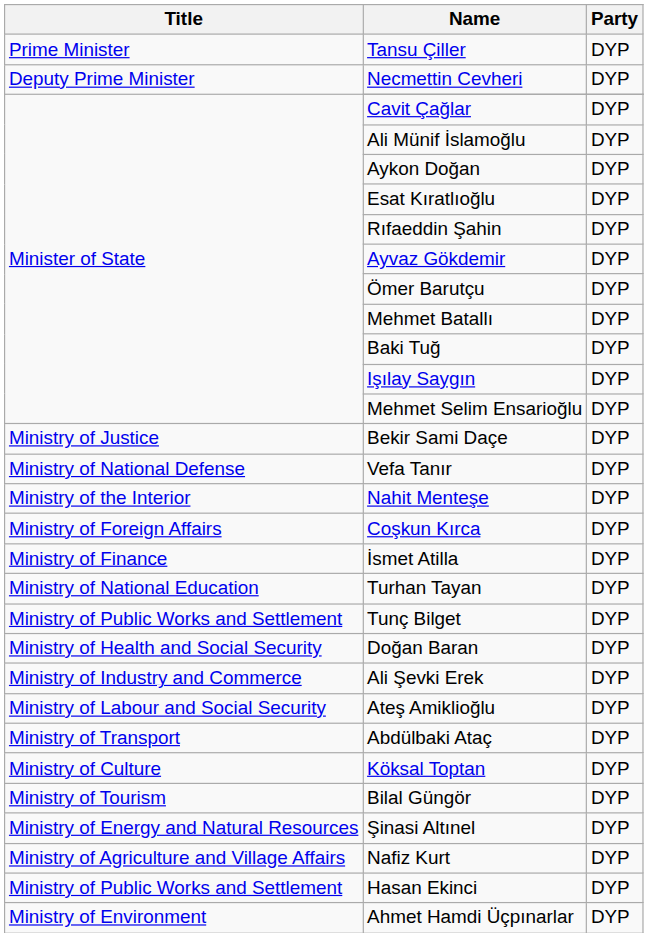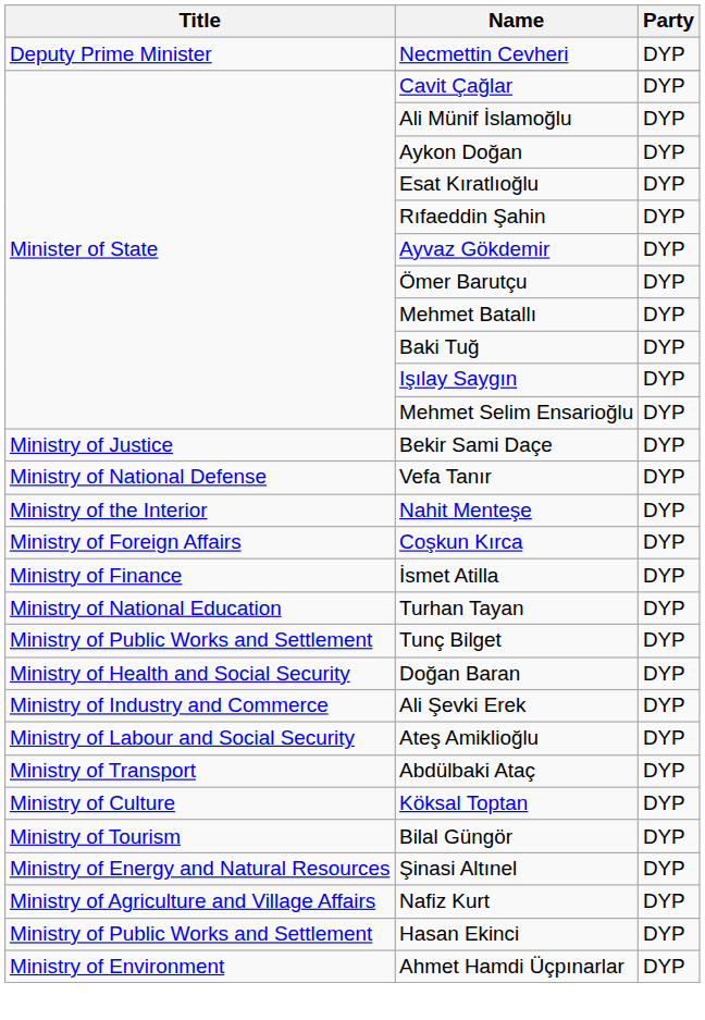- row: Prime Minister | Tansu Çiller | DYP
